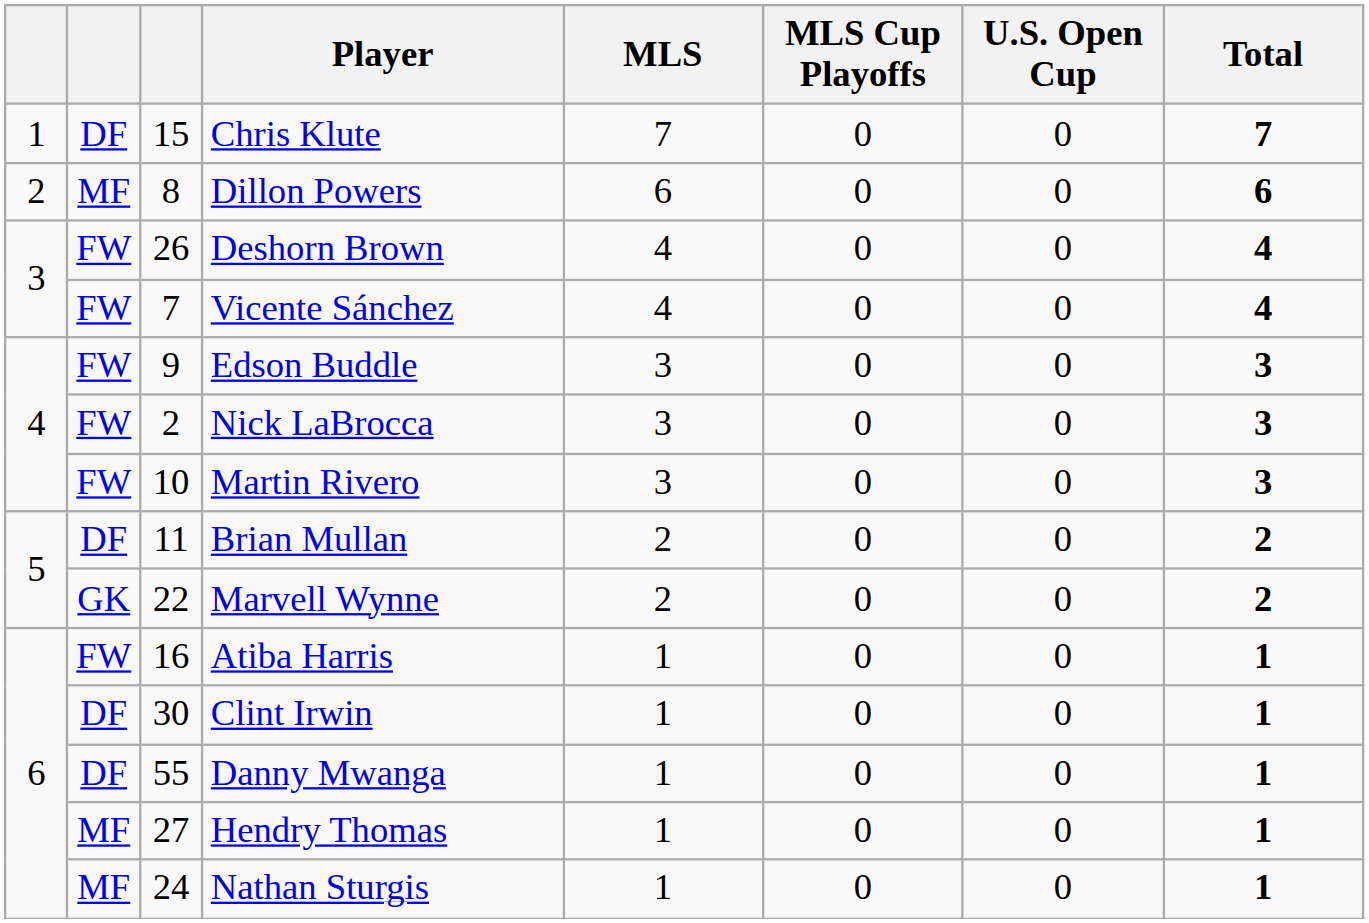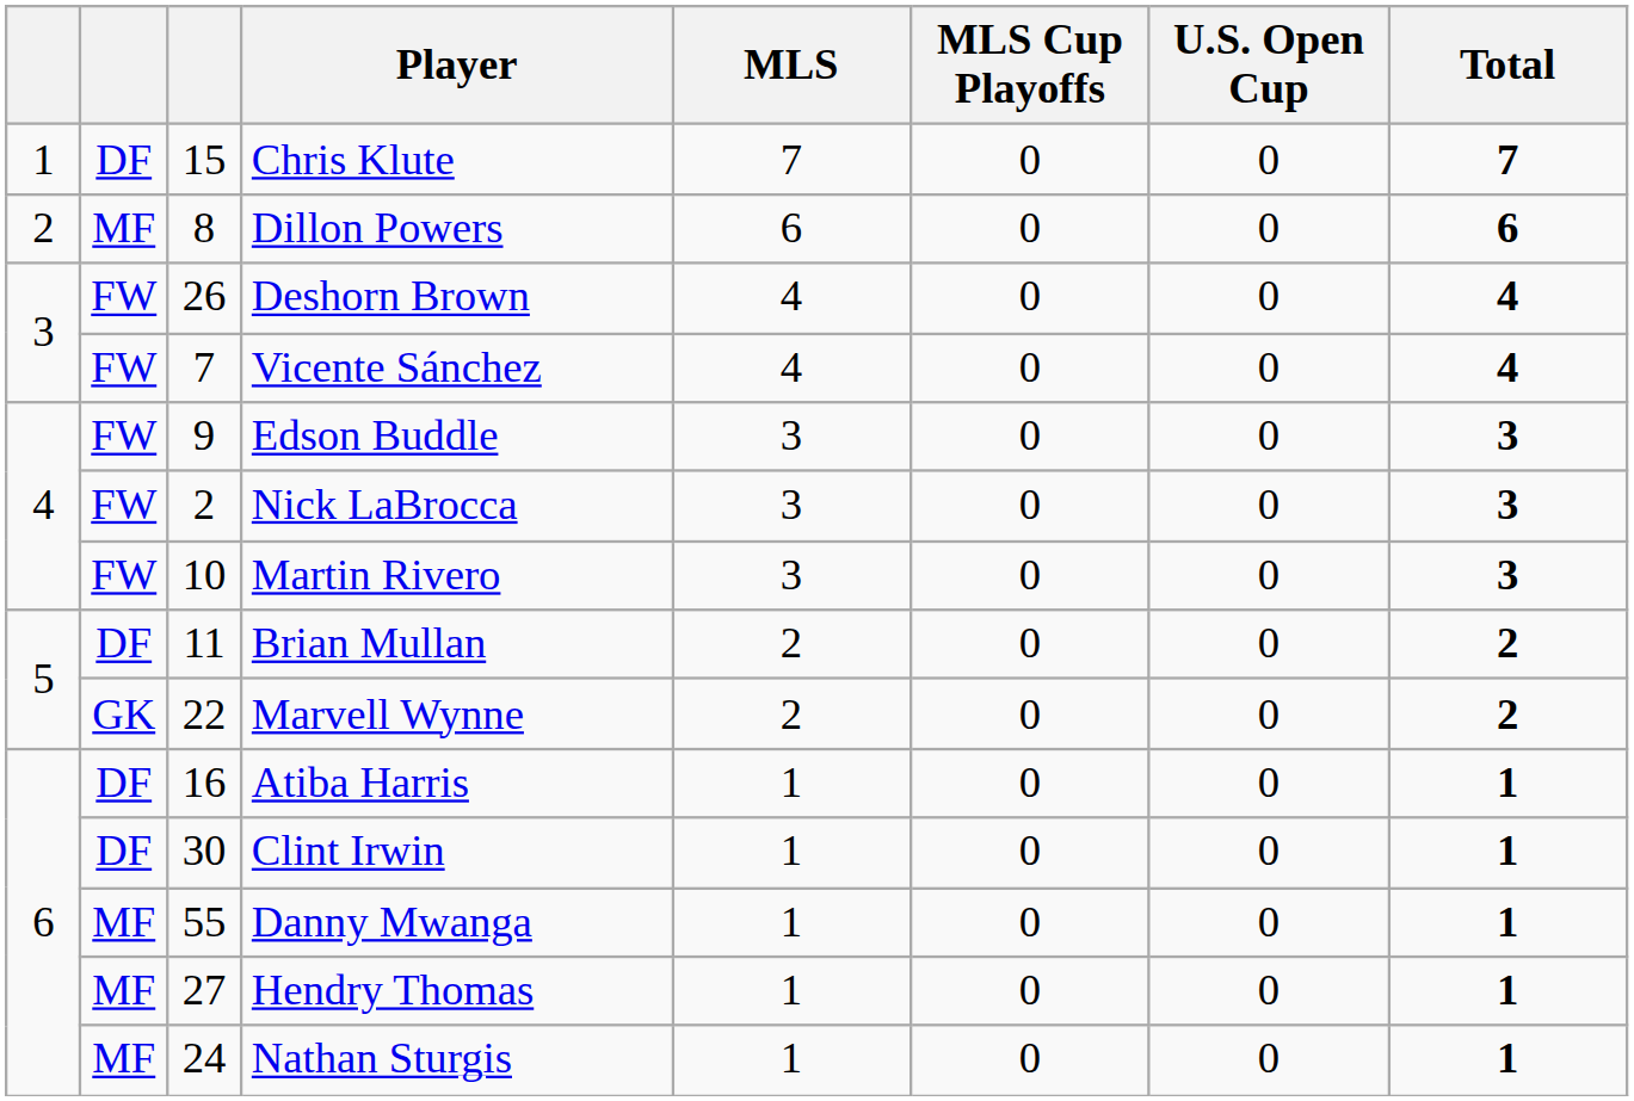Atiba Harris | column 2: FW -> DF
Danny Mwanga | column 2: DF -> MF
